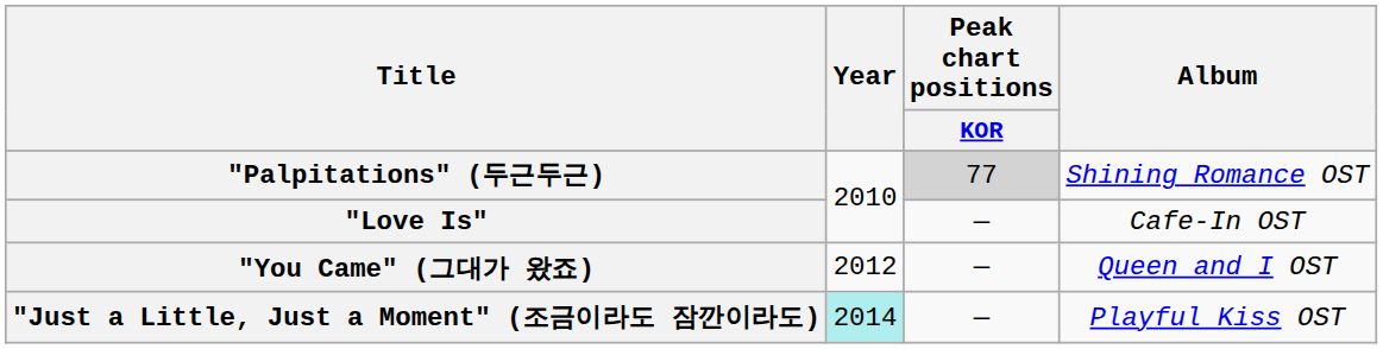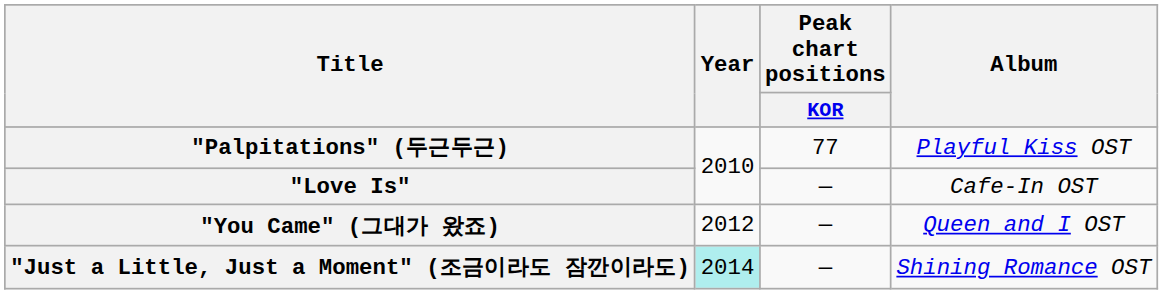"Palpitations" (두근두근) | Peak chart positions / KOR: lightgrey background -> no background
"Palpitations" (두근두근) | Album: Shining Romance OST -> Playful Kiss OST
"Just a Little, Just a Moment" (조금이라도 잠깐이라도) | Album: Playful Kiss OST -> Shining Romance OST
